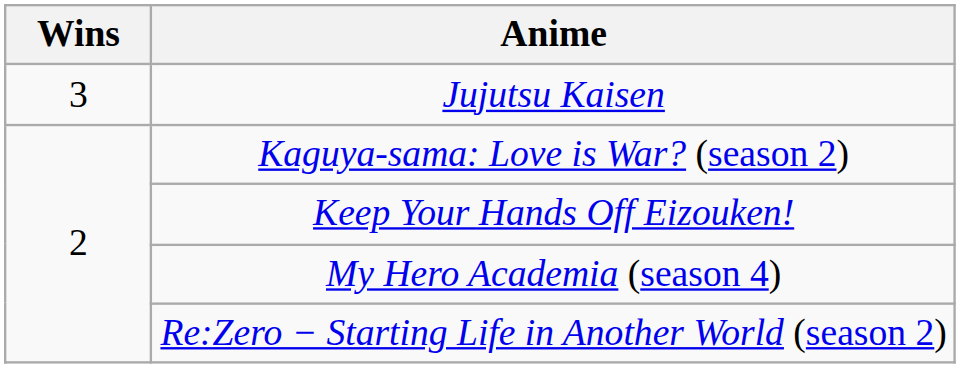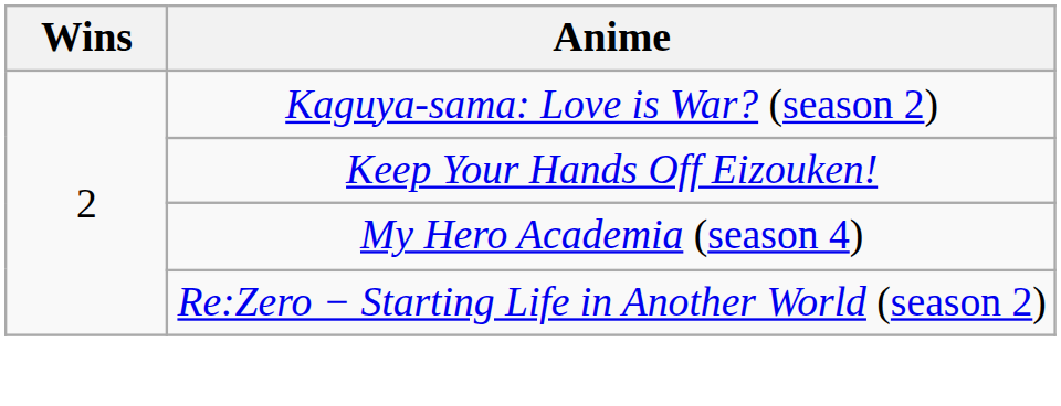- row: 3 | Jujutsu Kaisen
